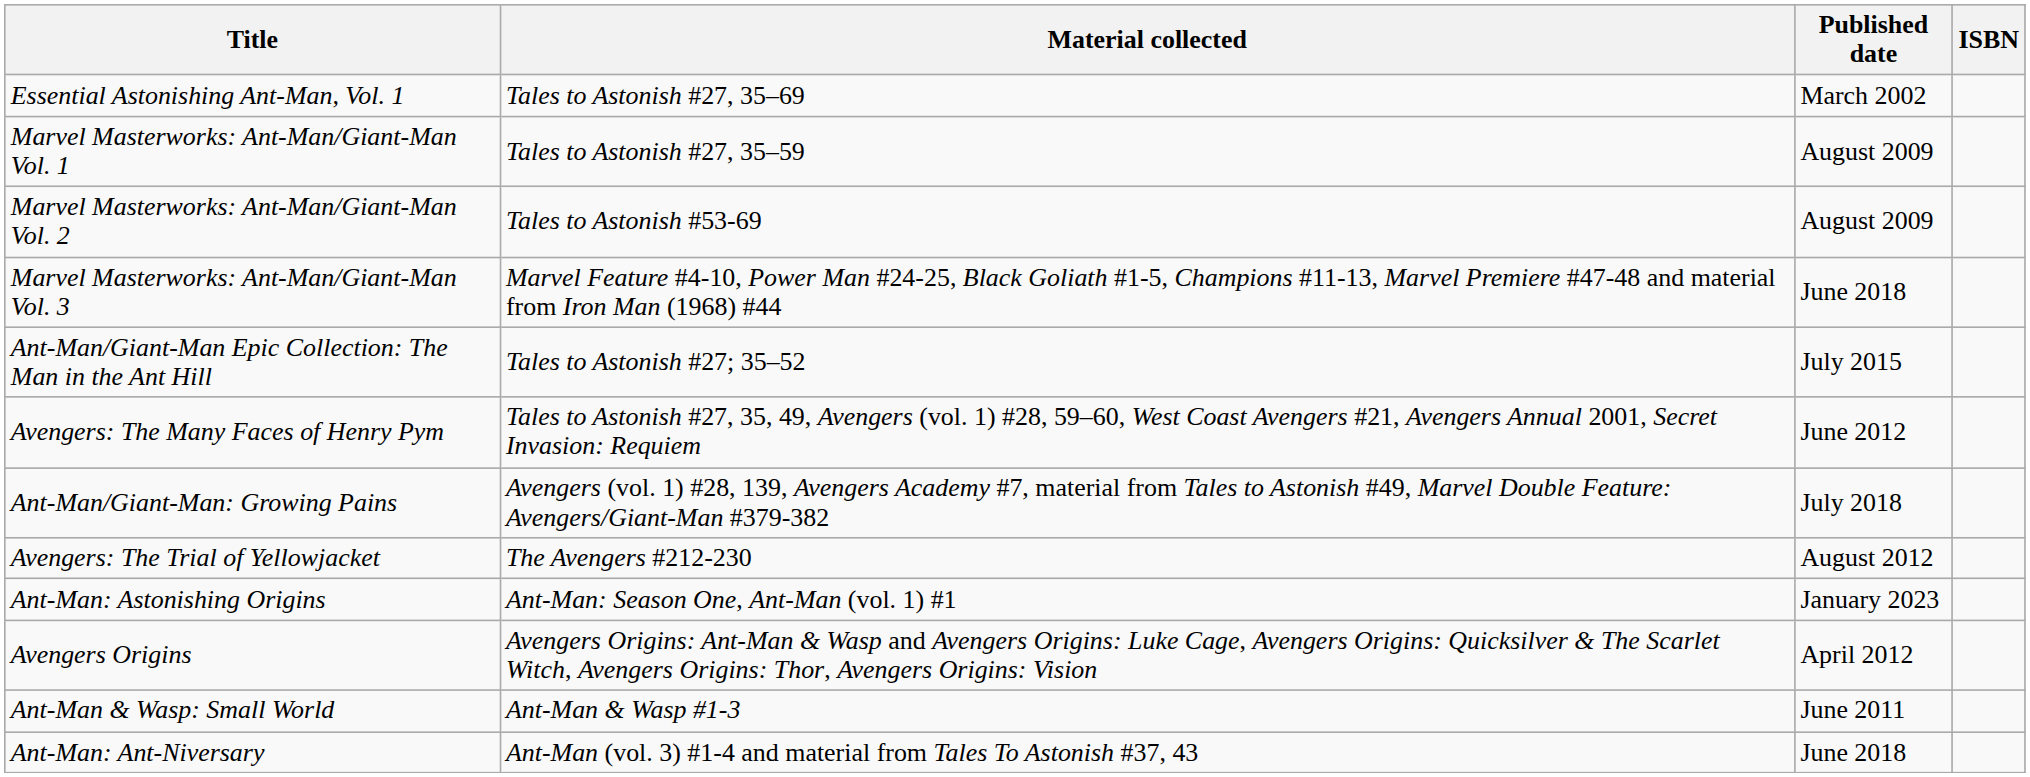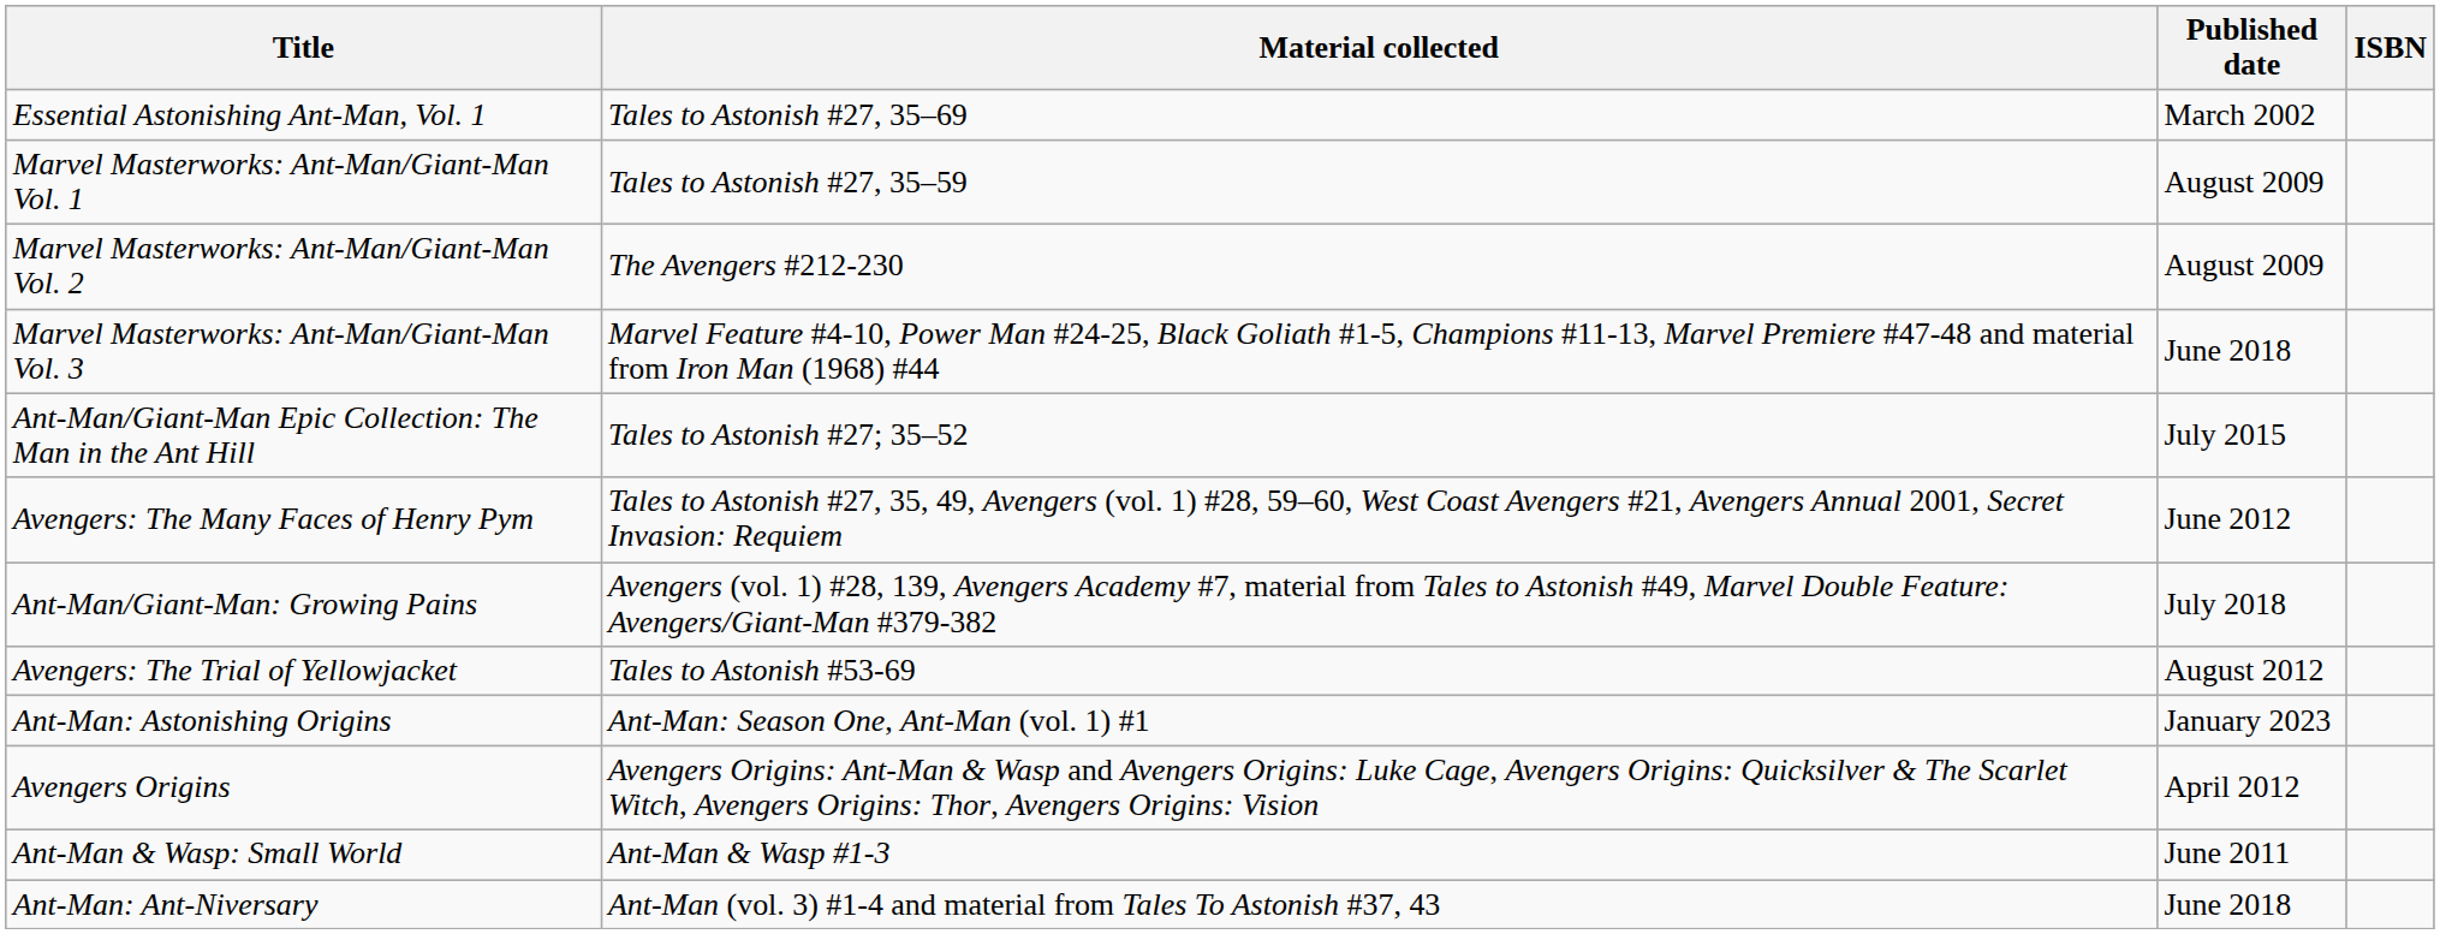Marvel Masterworks: Ant-Man/Giant-Man Vol. 2 | Material collected: Tales to Astonish #53-69 -> The Avengers #212-230
Avengers: The Trial of Yellowjacket | Material collected: The Avengers #212-230 -> Tales to Astonish #53-69
